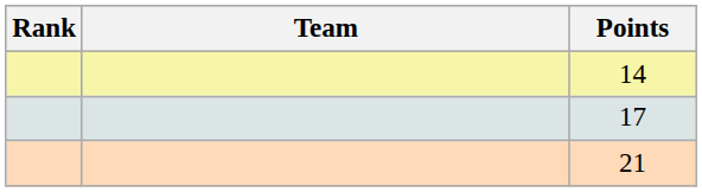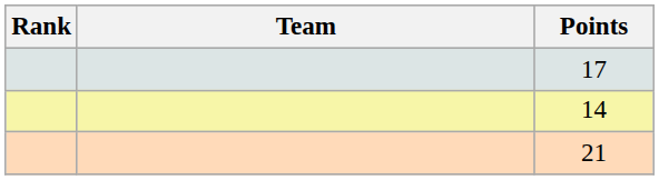rows swapped: 14 <-> 17
